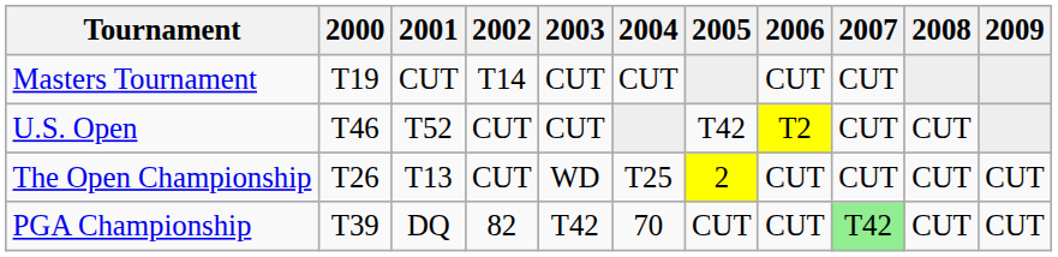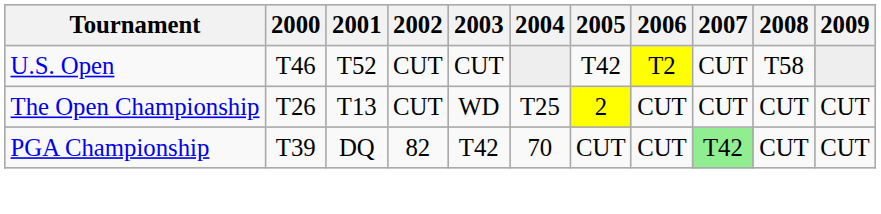- row: Masters Tournament | T19 | CUT | T14 | CUT | CUT | CUT | CUT
U.S. Open | 2008: CUT -> T58
